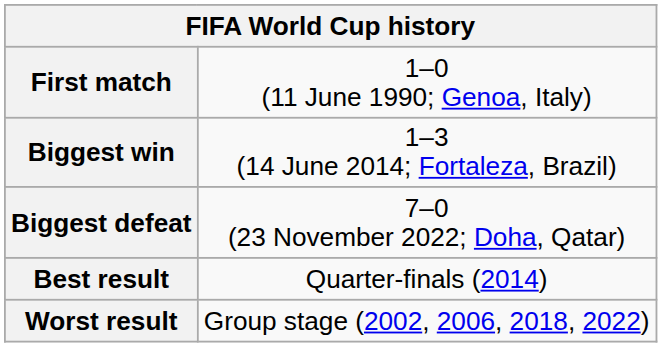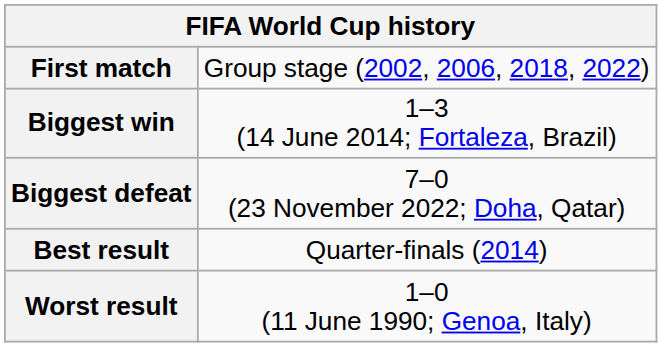First match | column 2: 1–0 (11 June 1990; Genoa, Italy) -> Group stage (2002, 2006, 2018, 2022)
Worst result | column 2: Group stage (2002, 2006, 2018, 2022) -> 1–0 (11 June 1990; Genoa, Italy)
